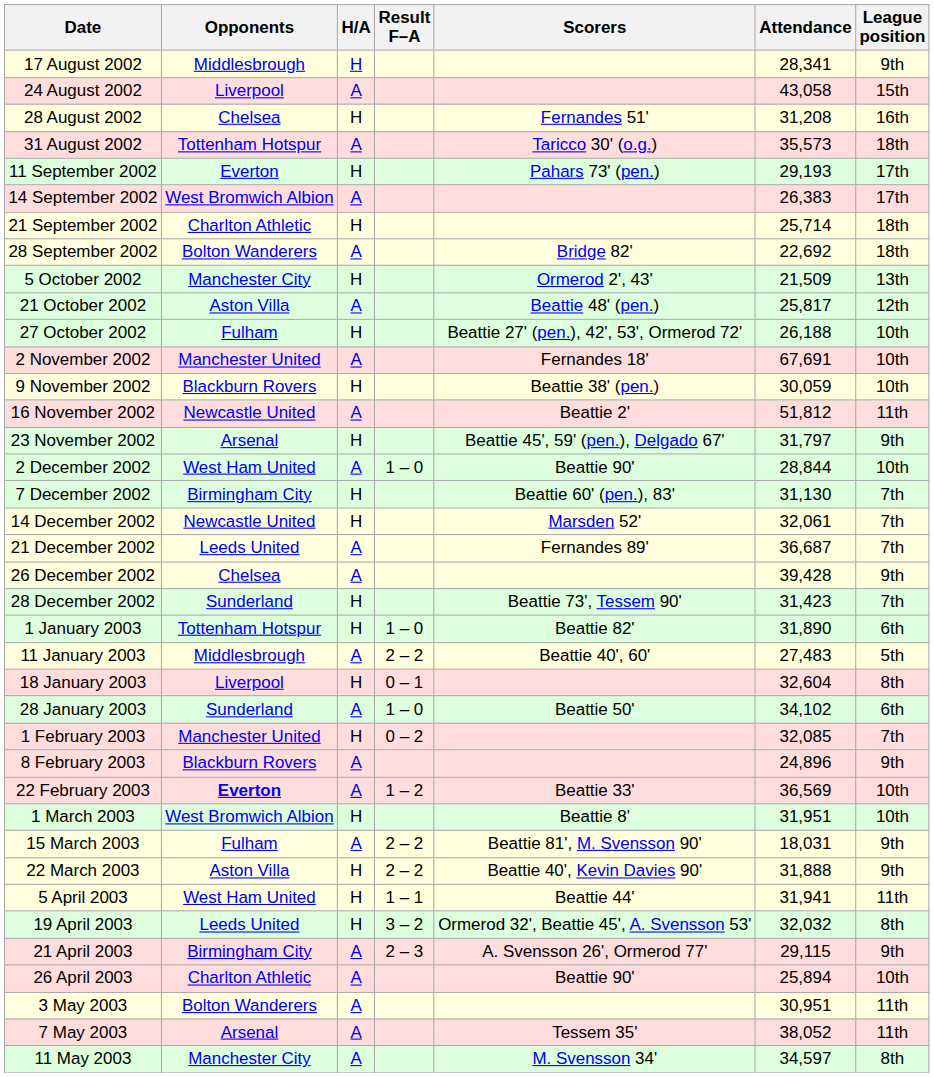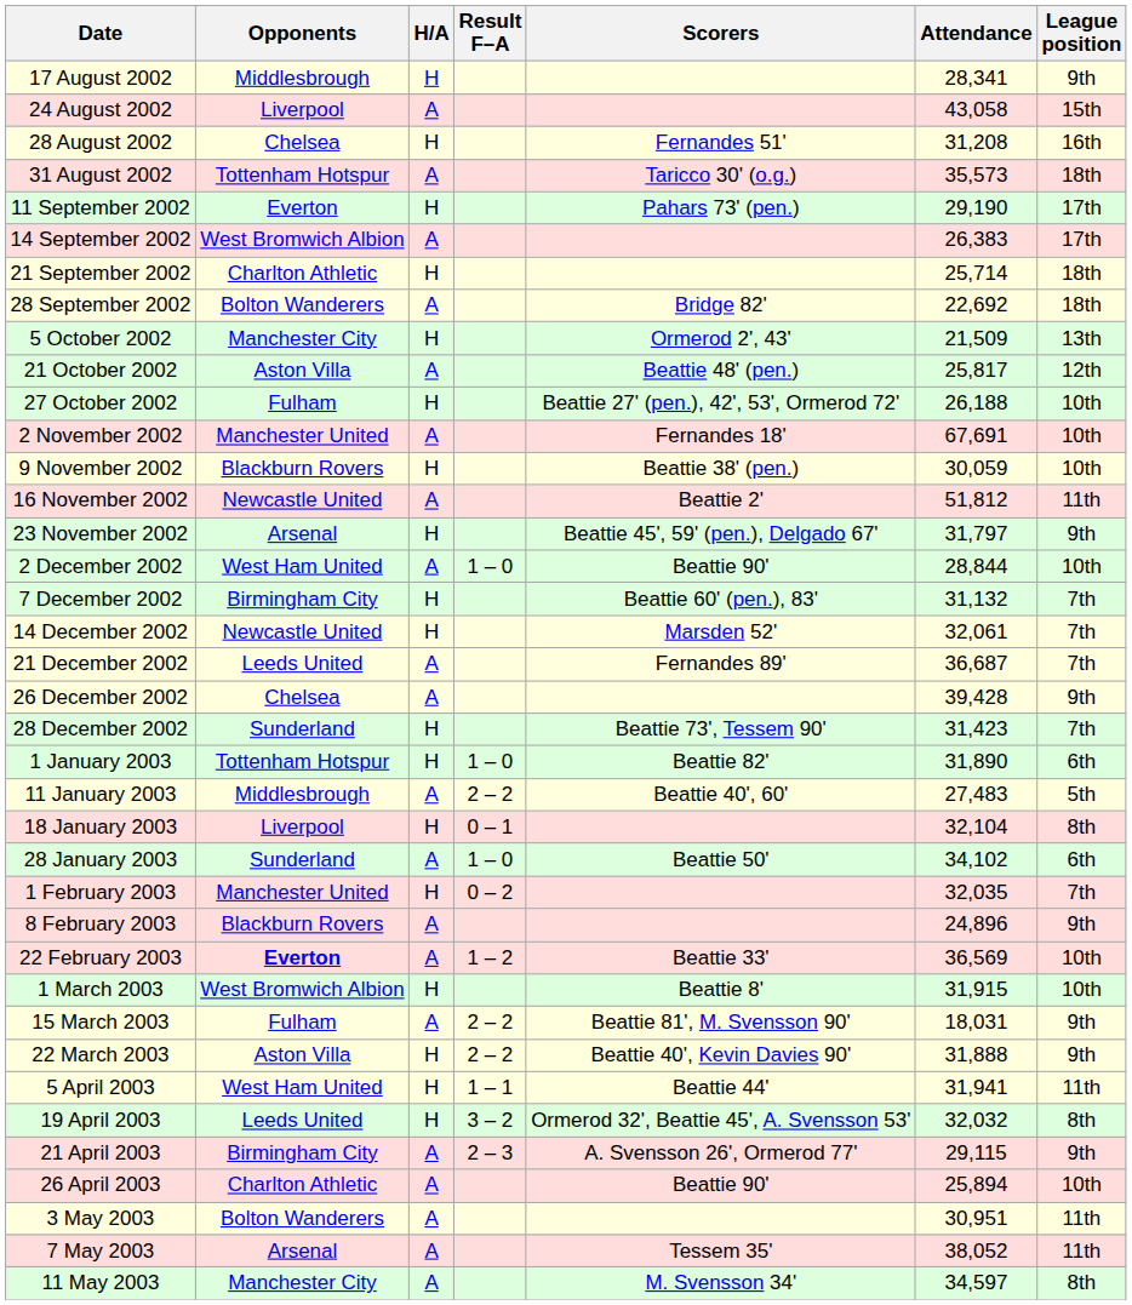11 September 2002 | Attendance: 29,193 -> 29,190
7 December 2002 | Attendance: 31,130 -> 31,132
18 January 2003 | Attendance: 32,604 -> 32,104
1 February 2003 | Attendance: 32,085 -> 32,035
1 March 2003 | Attendance: 31,951 -> 31,915
